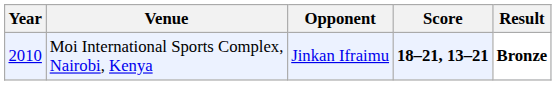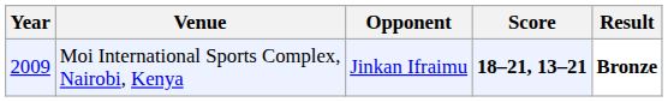Moi International Sports Complex, Nairobi, Kenya | Year: 2010 -> 2009
